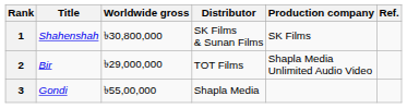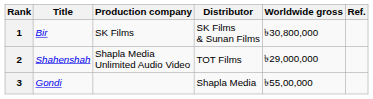columns swapped: Production company <-> Worldwide gross
1 | Title: Shahenshah -> Bir
2 | Title: Bir -> Shahenshah
